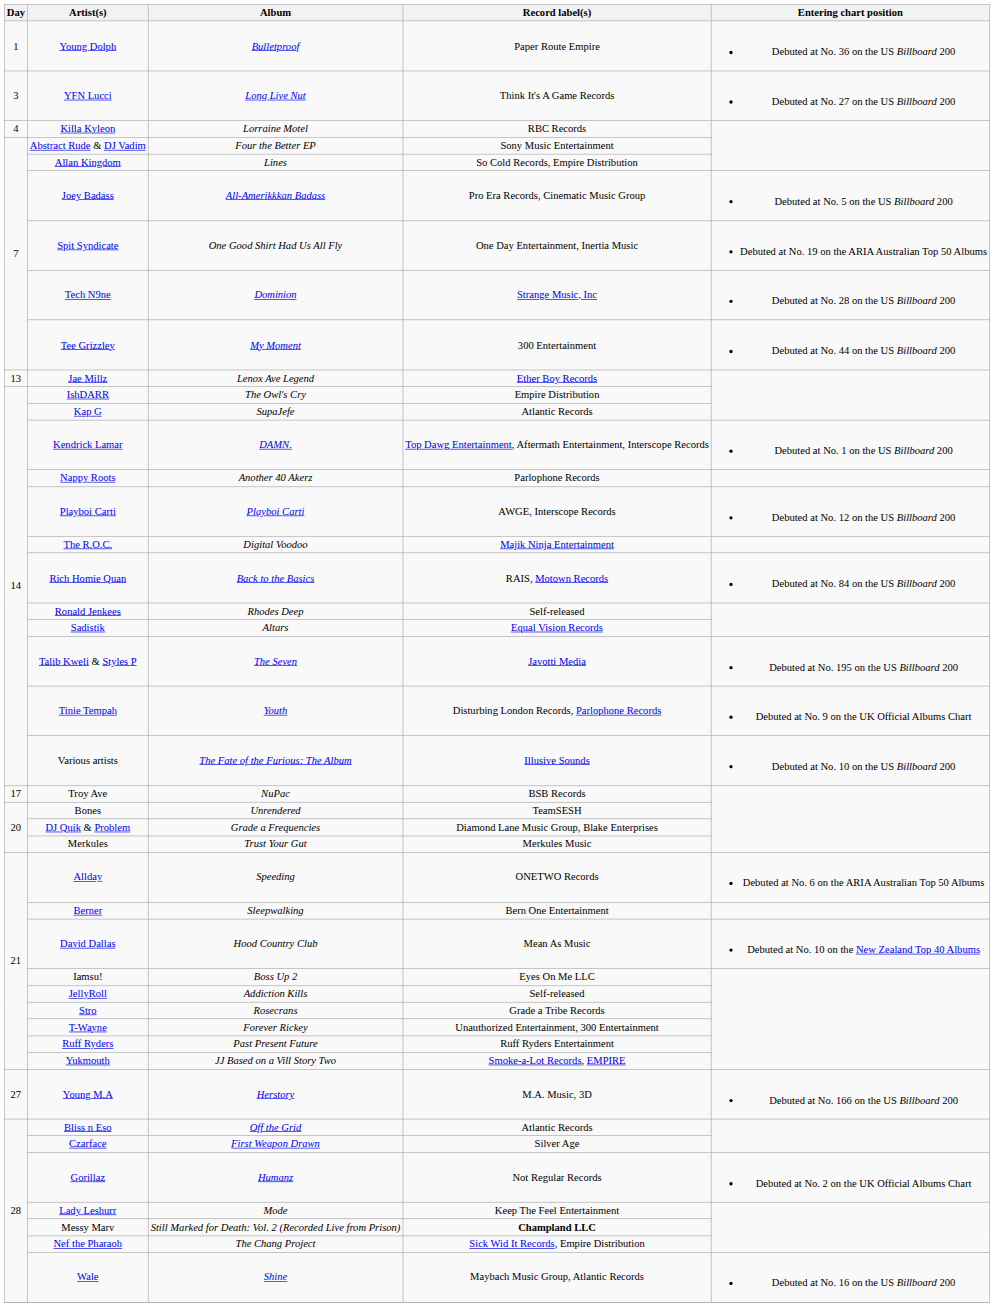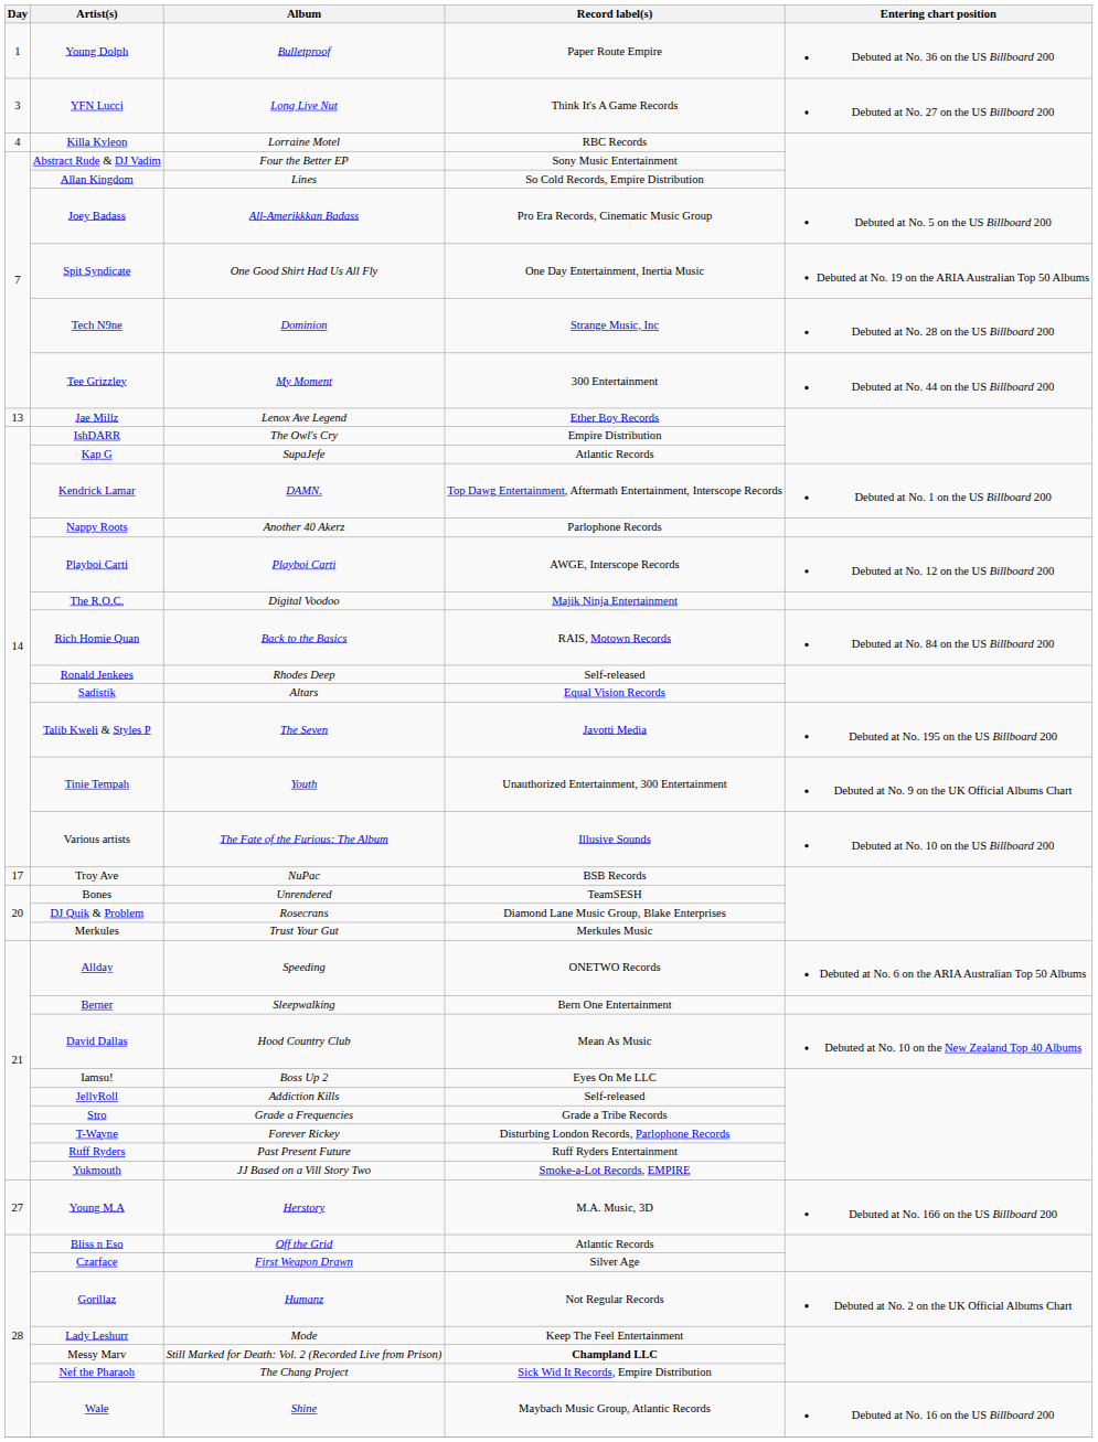Tinie Tempah | Record label(s): Disturbing London Records, Parlophone Records -> Unauthorized Entertainment, 300 Entertainment
DJ Quik & Problem | Album: Grade a Frequencies -> Rosecrans
Stro | Album: Rosecrans -> Grade a Frequencies
T-Wayne | Record label(s): Unauthorized Entertainment, 300 Entertainment -> Disturbing London Records, Parlophone Records
